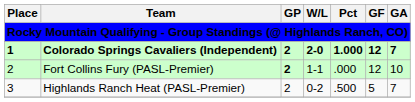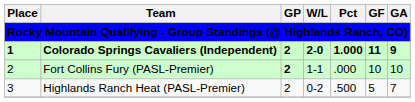Colorado Springs Cavaliers (Independent) | GF: 12 -> 11
Colorado Springs Cavaliers (Independent) | GA: 7 -> 9
Fort Collins Fury (PASL-Premier) | GF: 12 -> 10
